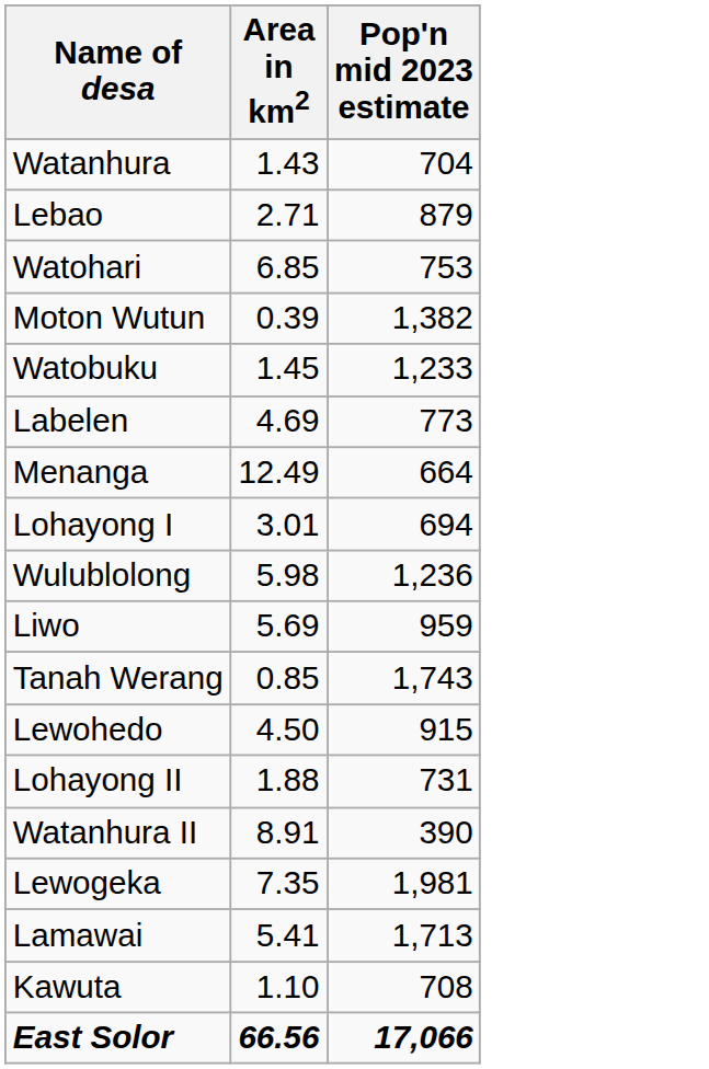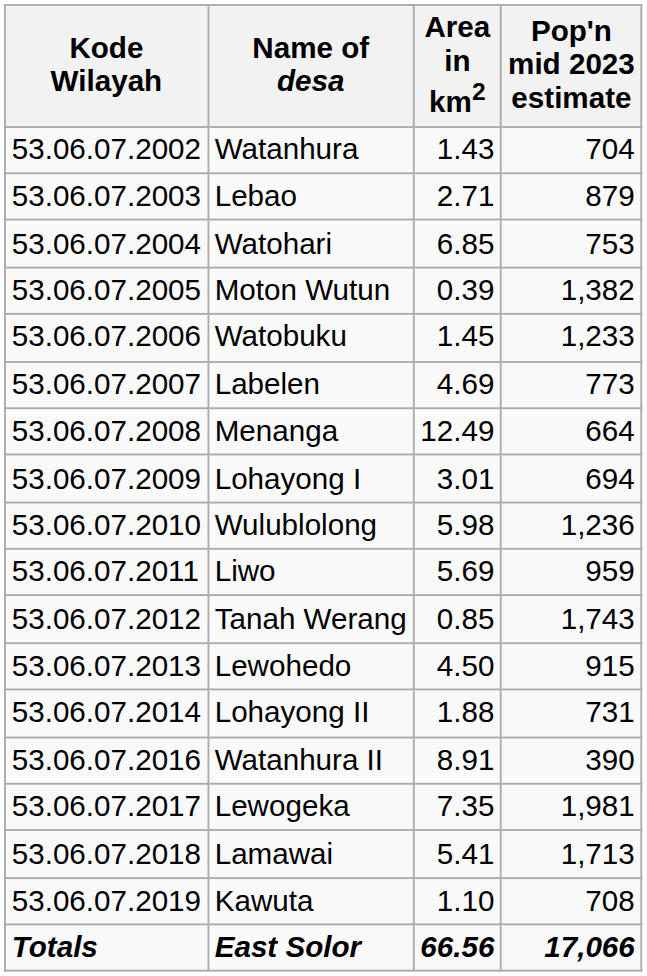+ column: Kode Wilayah | 53.06.07.2002 | 53.06.07.2003 | 53.06.07.2004 | 53.06.07.2005 | 53.06.07.2006 | 53.06.07.2007 | 53.06.07.2008 | 53.06.07.2009 | 53.06.07.2010 | 53.06.07.2011 | 53.06.07.2012 | 53.06.07.2013 | 53.06.07.2014 | 53.06.07.2016 | 53.06.07.2017 | 53.06.07.2018 | 53.06.07.2019 | Totals
